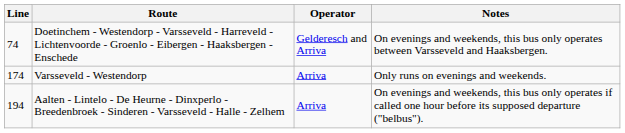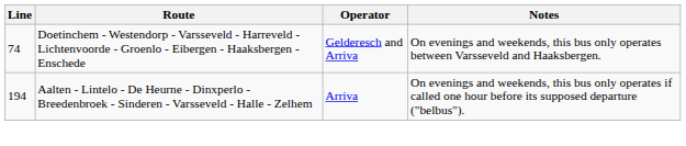- row: 174 | Varsseveld - Westendorp | Arriva | Only runs on evenings and weekends.
